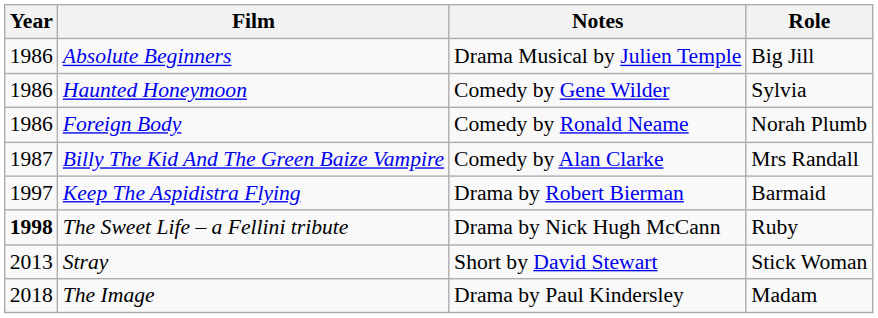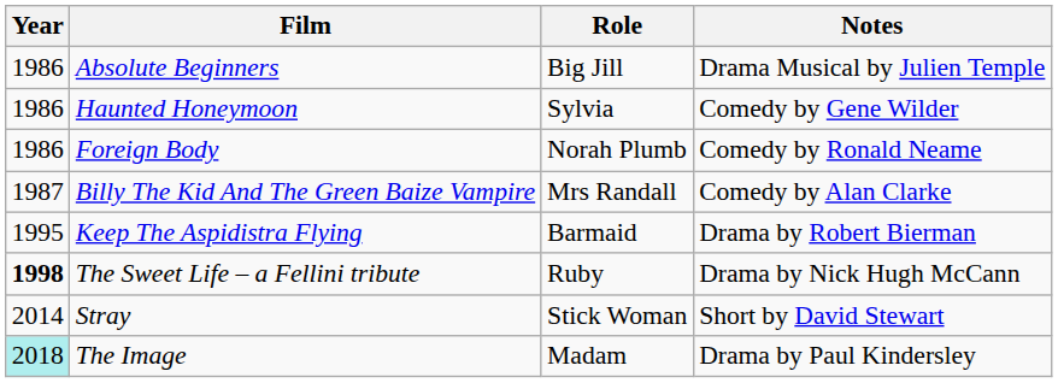columns swapped: Role <-> Notes
Keep The Aspidistra Flying | Year: 1997 -> 1995
Stray | Year: 2013 -> 2014
The Image | Year: no background -> paleturquoise background
